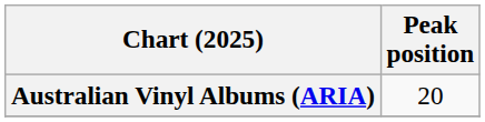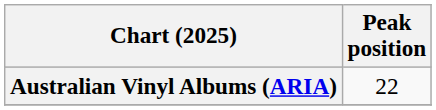Australian Vinyl Albums (ARIA) | Peak position: 20 -> 22
